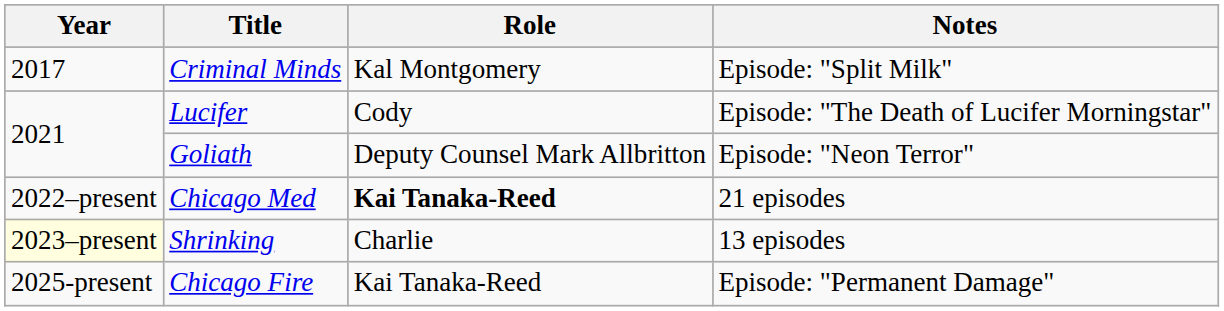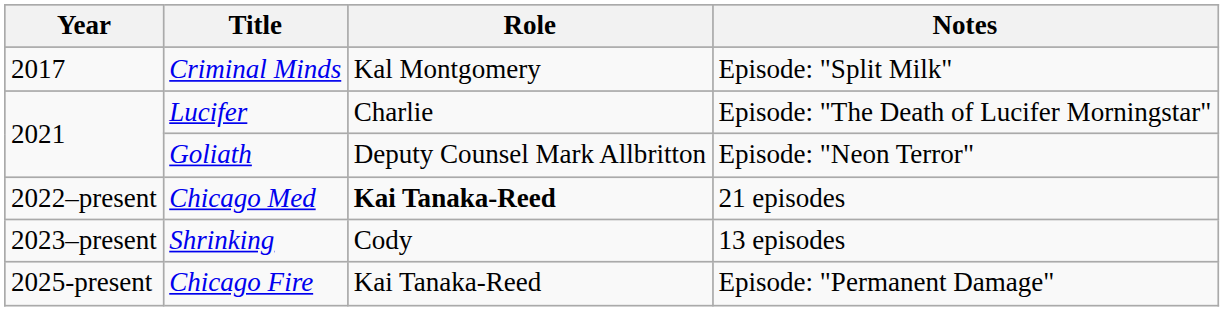Lucifer | Role: Cody -> Charlie
Shrinking | Year: lightyellow background -> no background
Shrinking | Role: Charlie -> Cody
